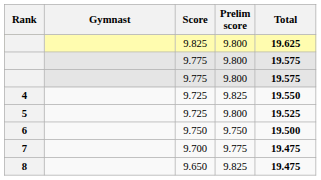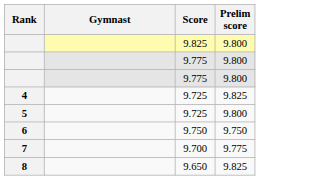- column: Total | 19.625 | 19.575 | 19.575 | 19.550 | 19.525 | 19.500 | 19.475 | 19.475
